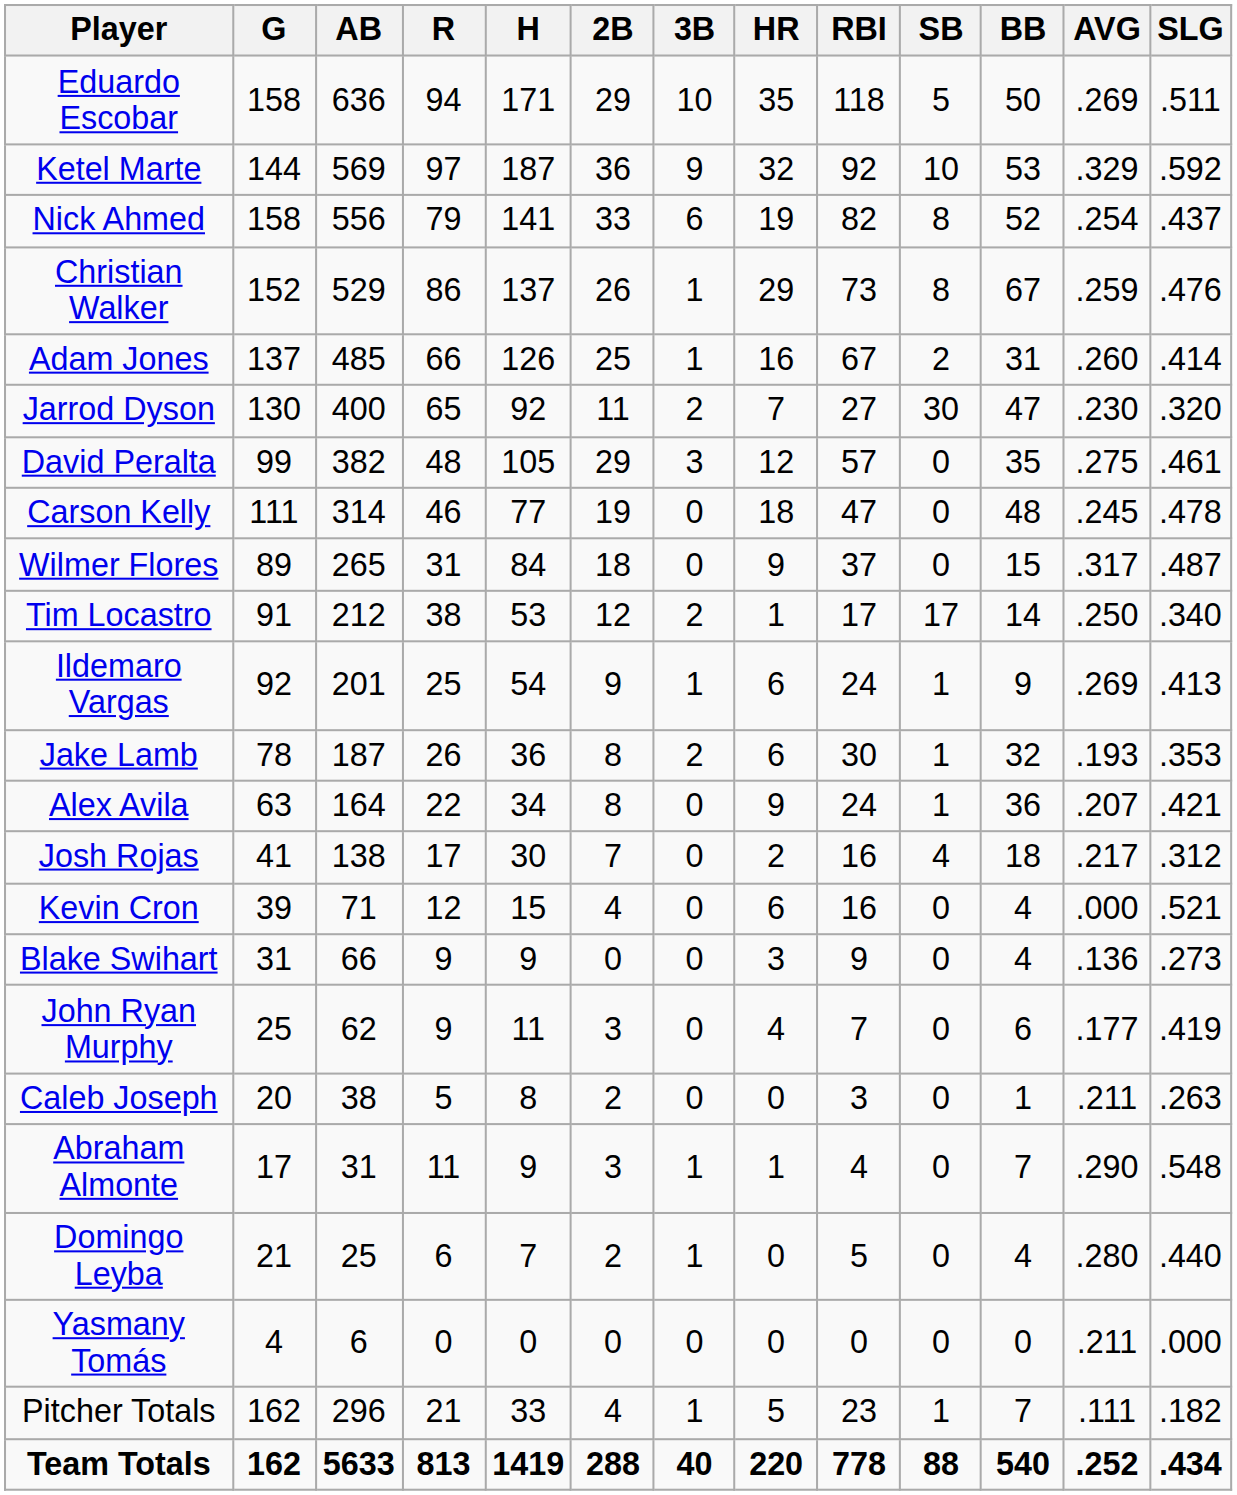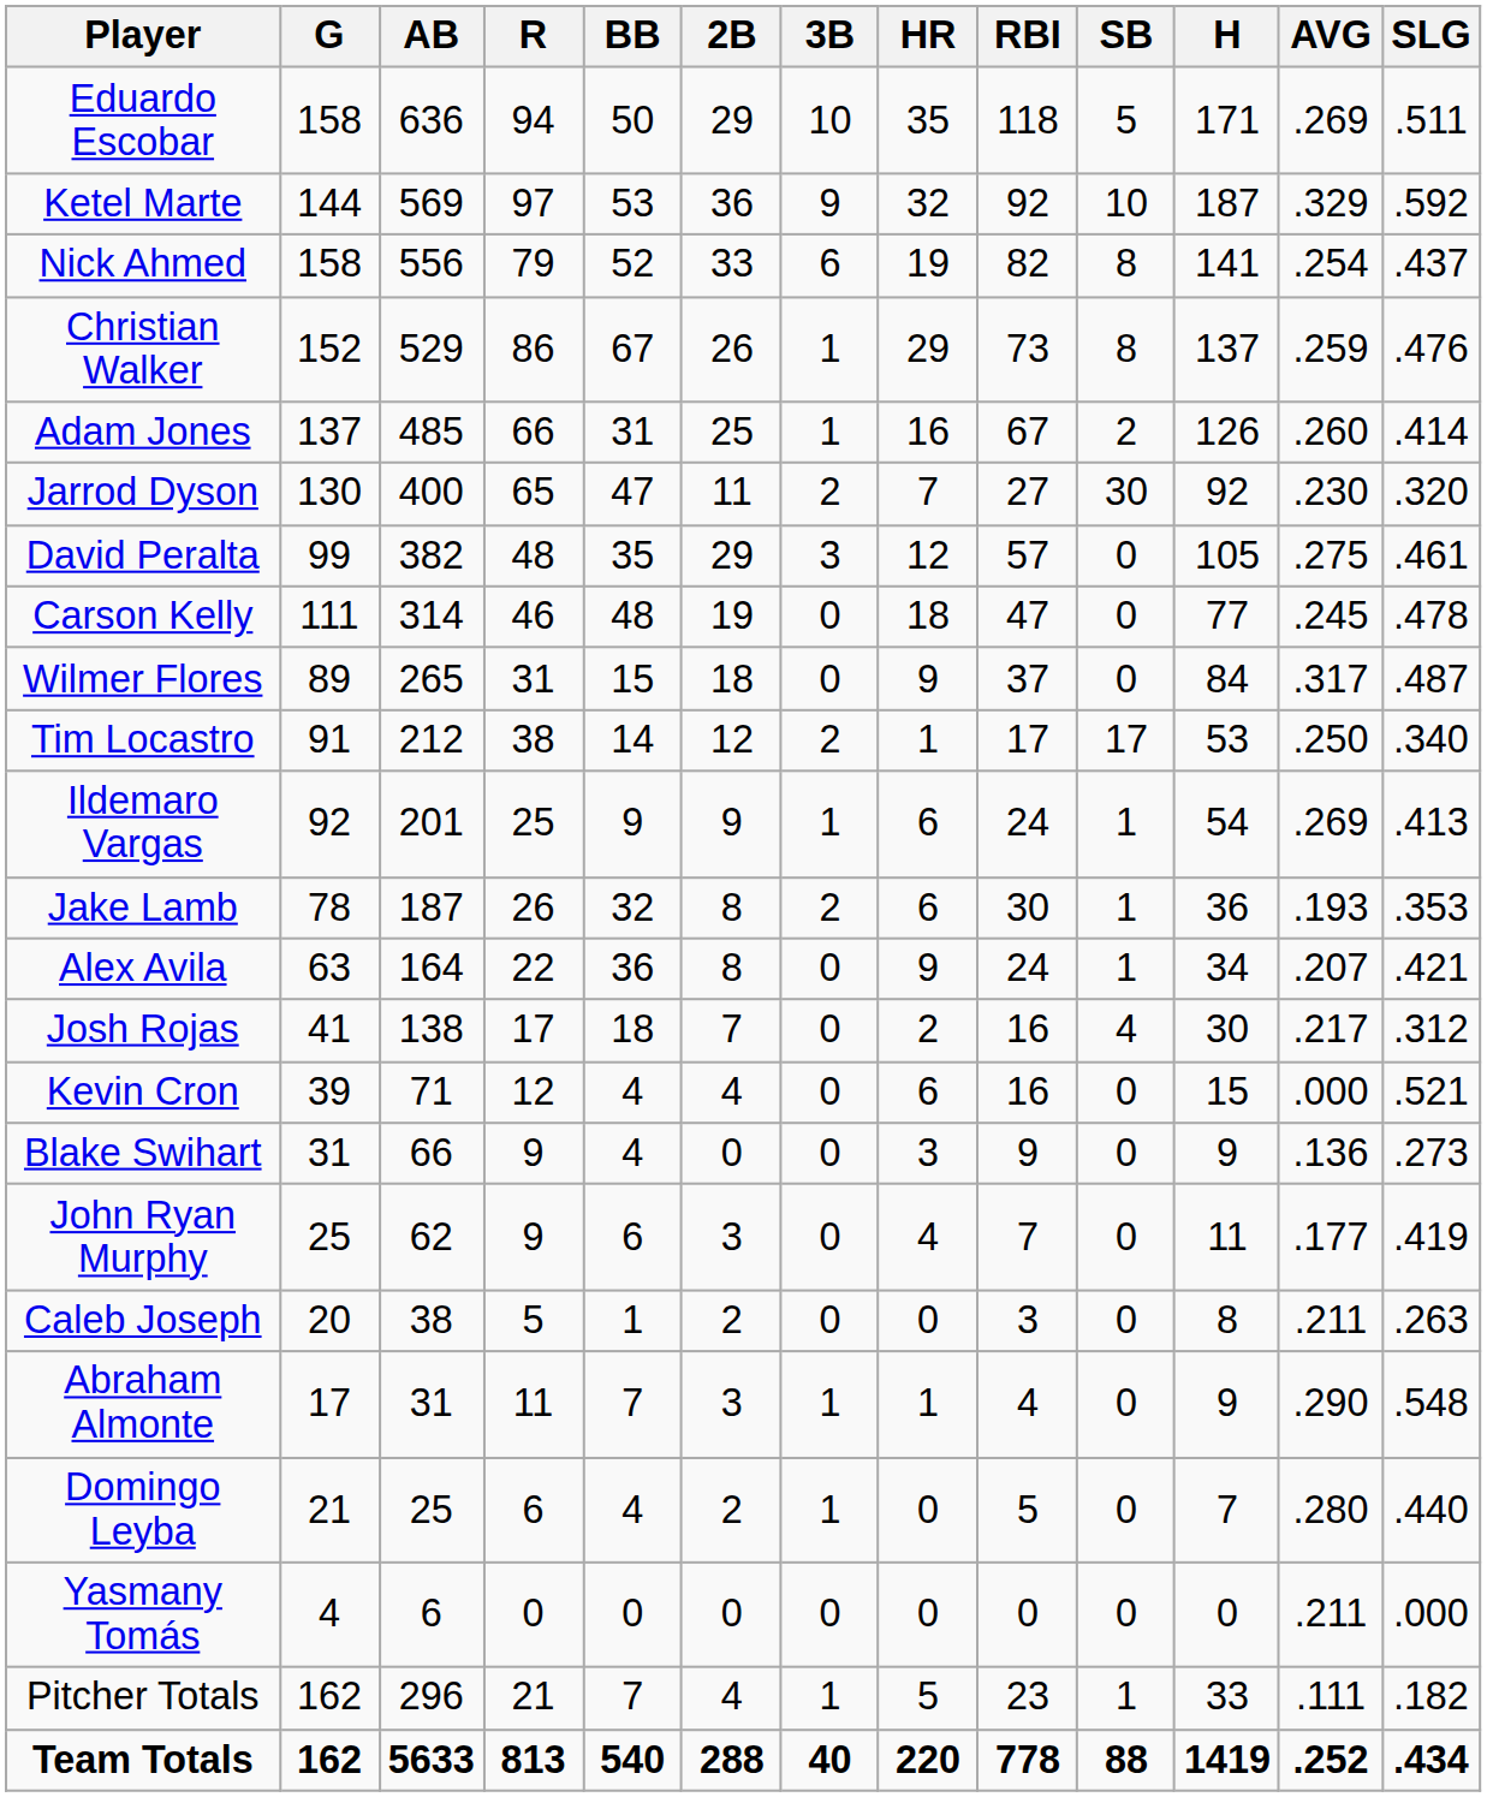columns swapped: H <-> BB
